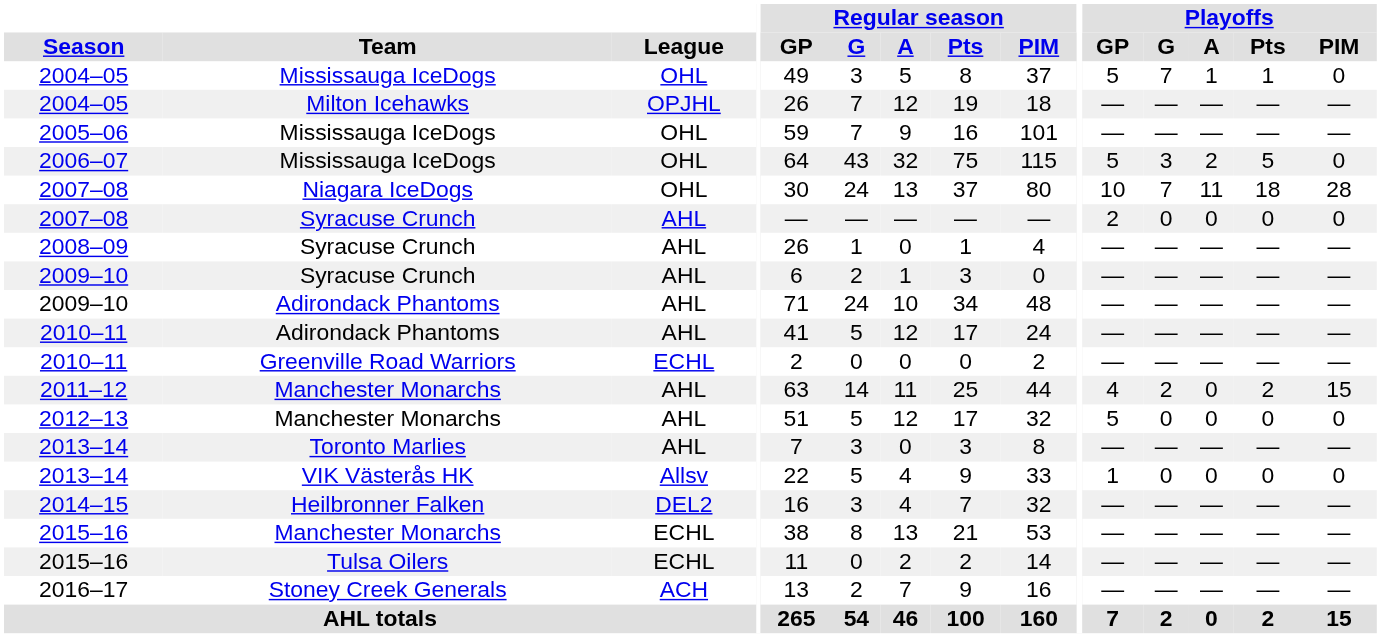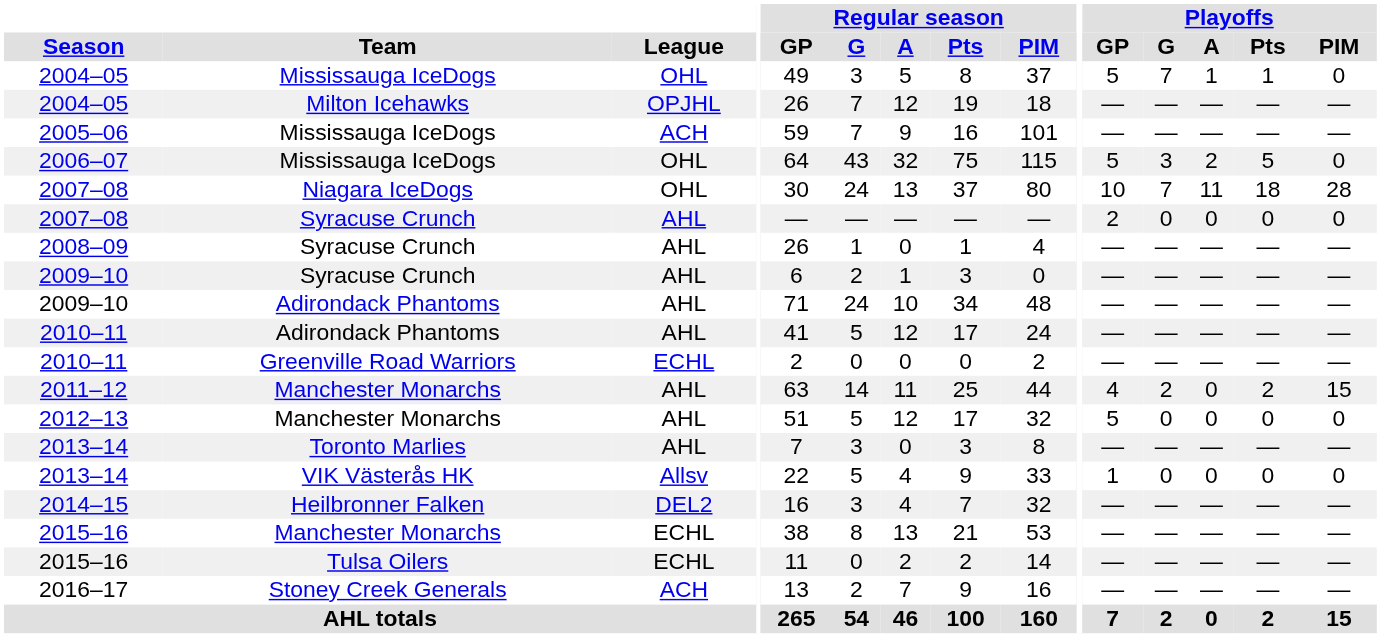2005–06 | League: OHL -> ACH
